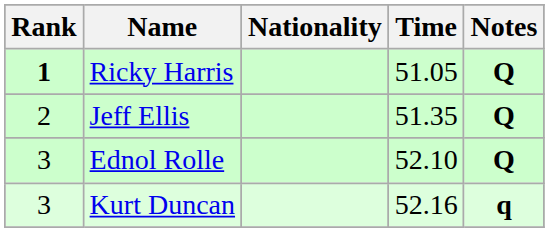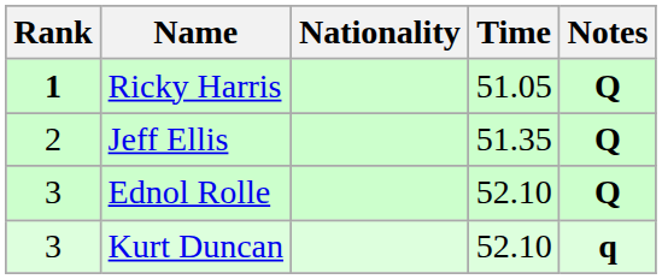Kurt Duncan | Time: 52.16 -> 52.10
